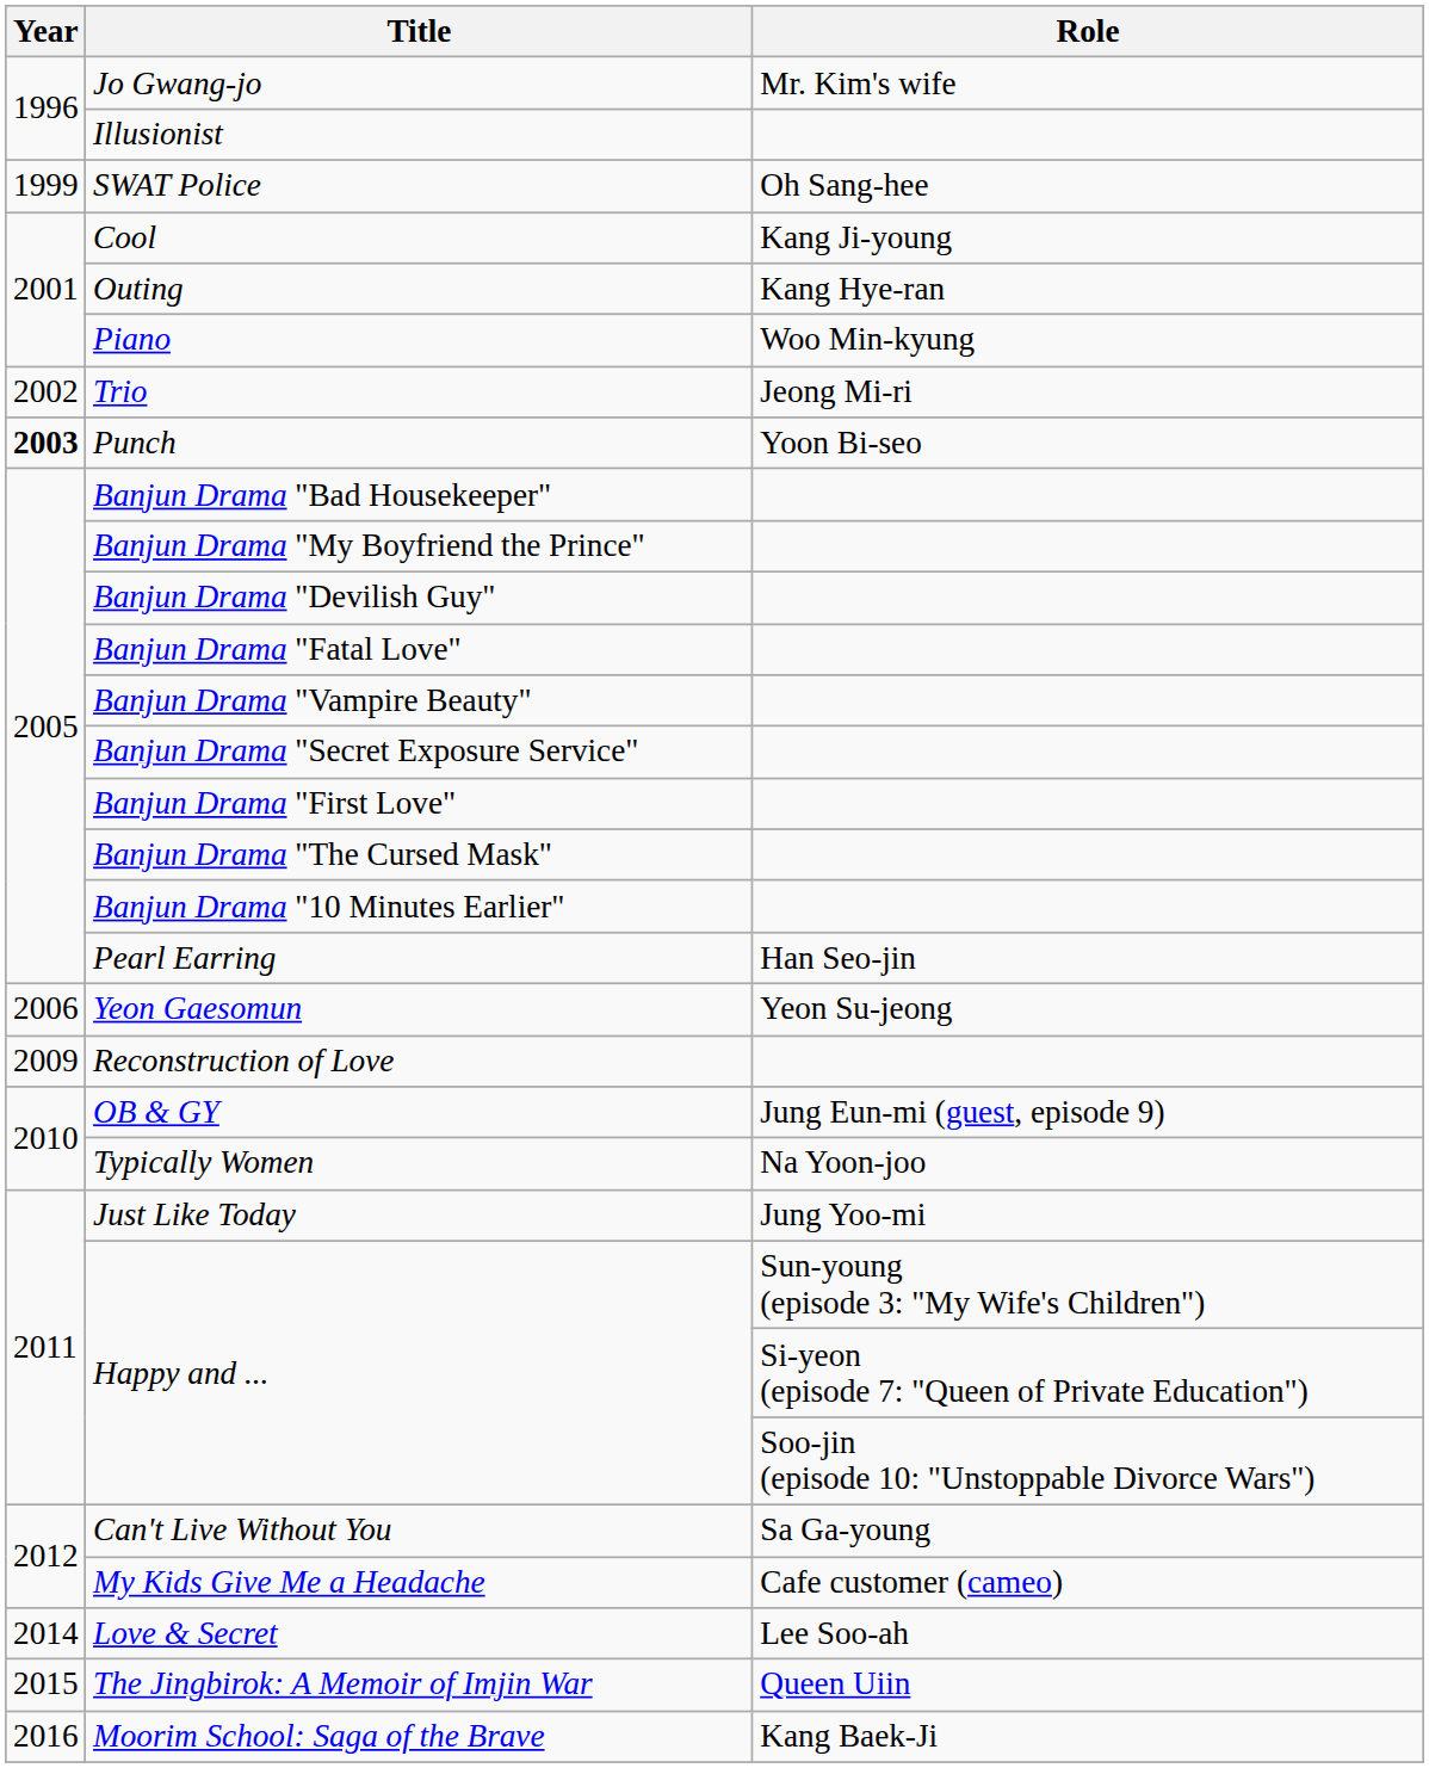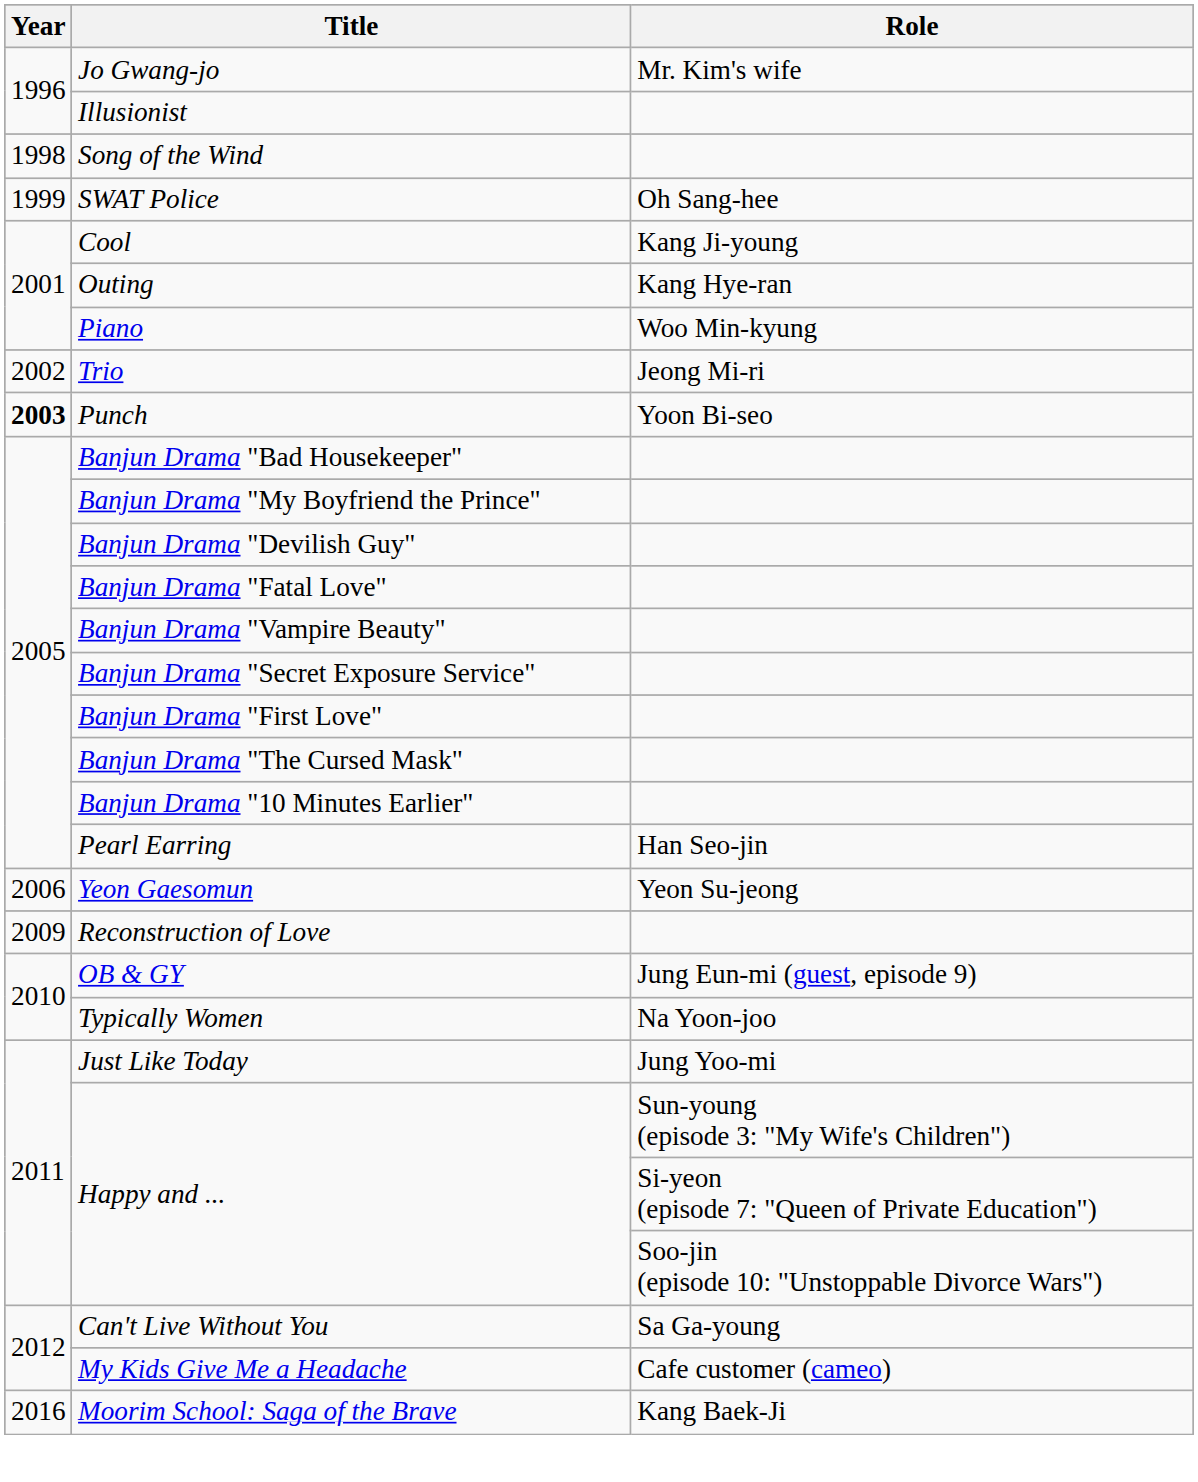+ row: 1998 | Song of the Wind
- row: 2014 | Love & Secret | Lee Soo-ah
- row: 2015 | The Jingbirok: A Memoir of Imjin War | Queen Uiin
